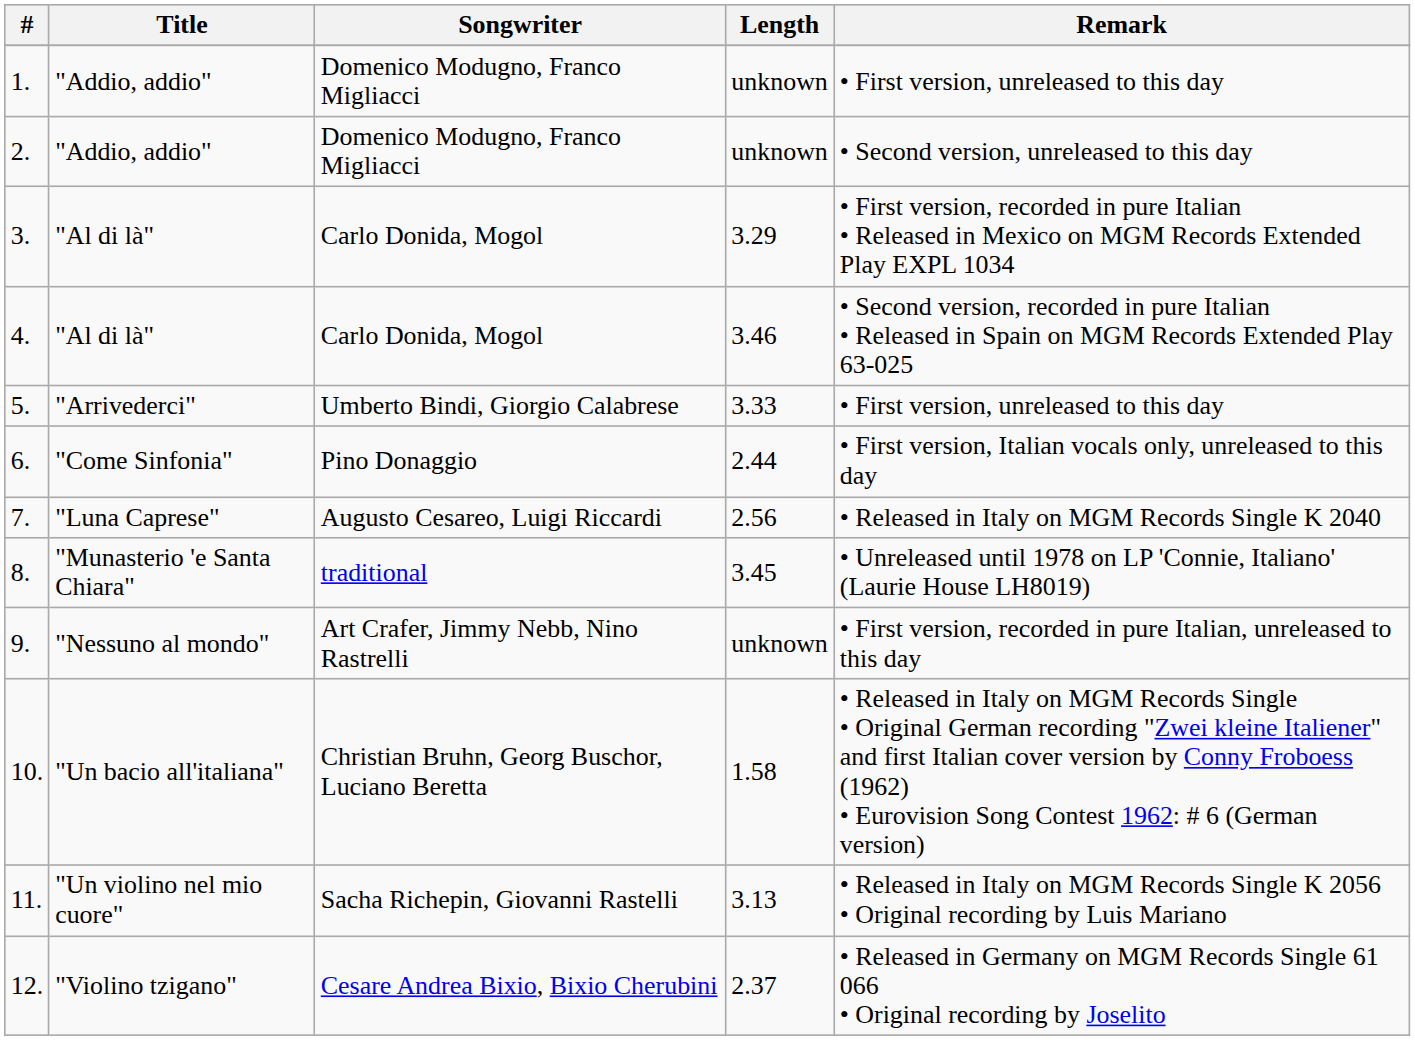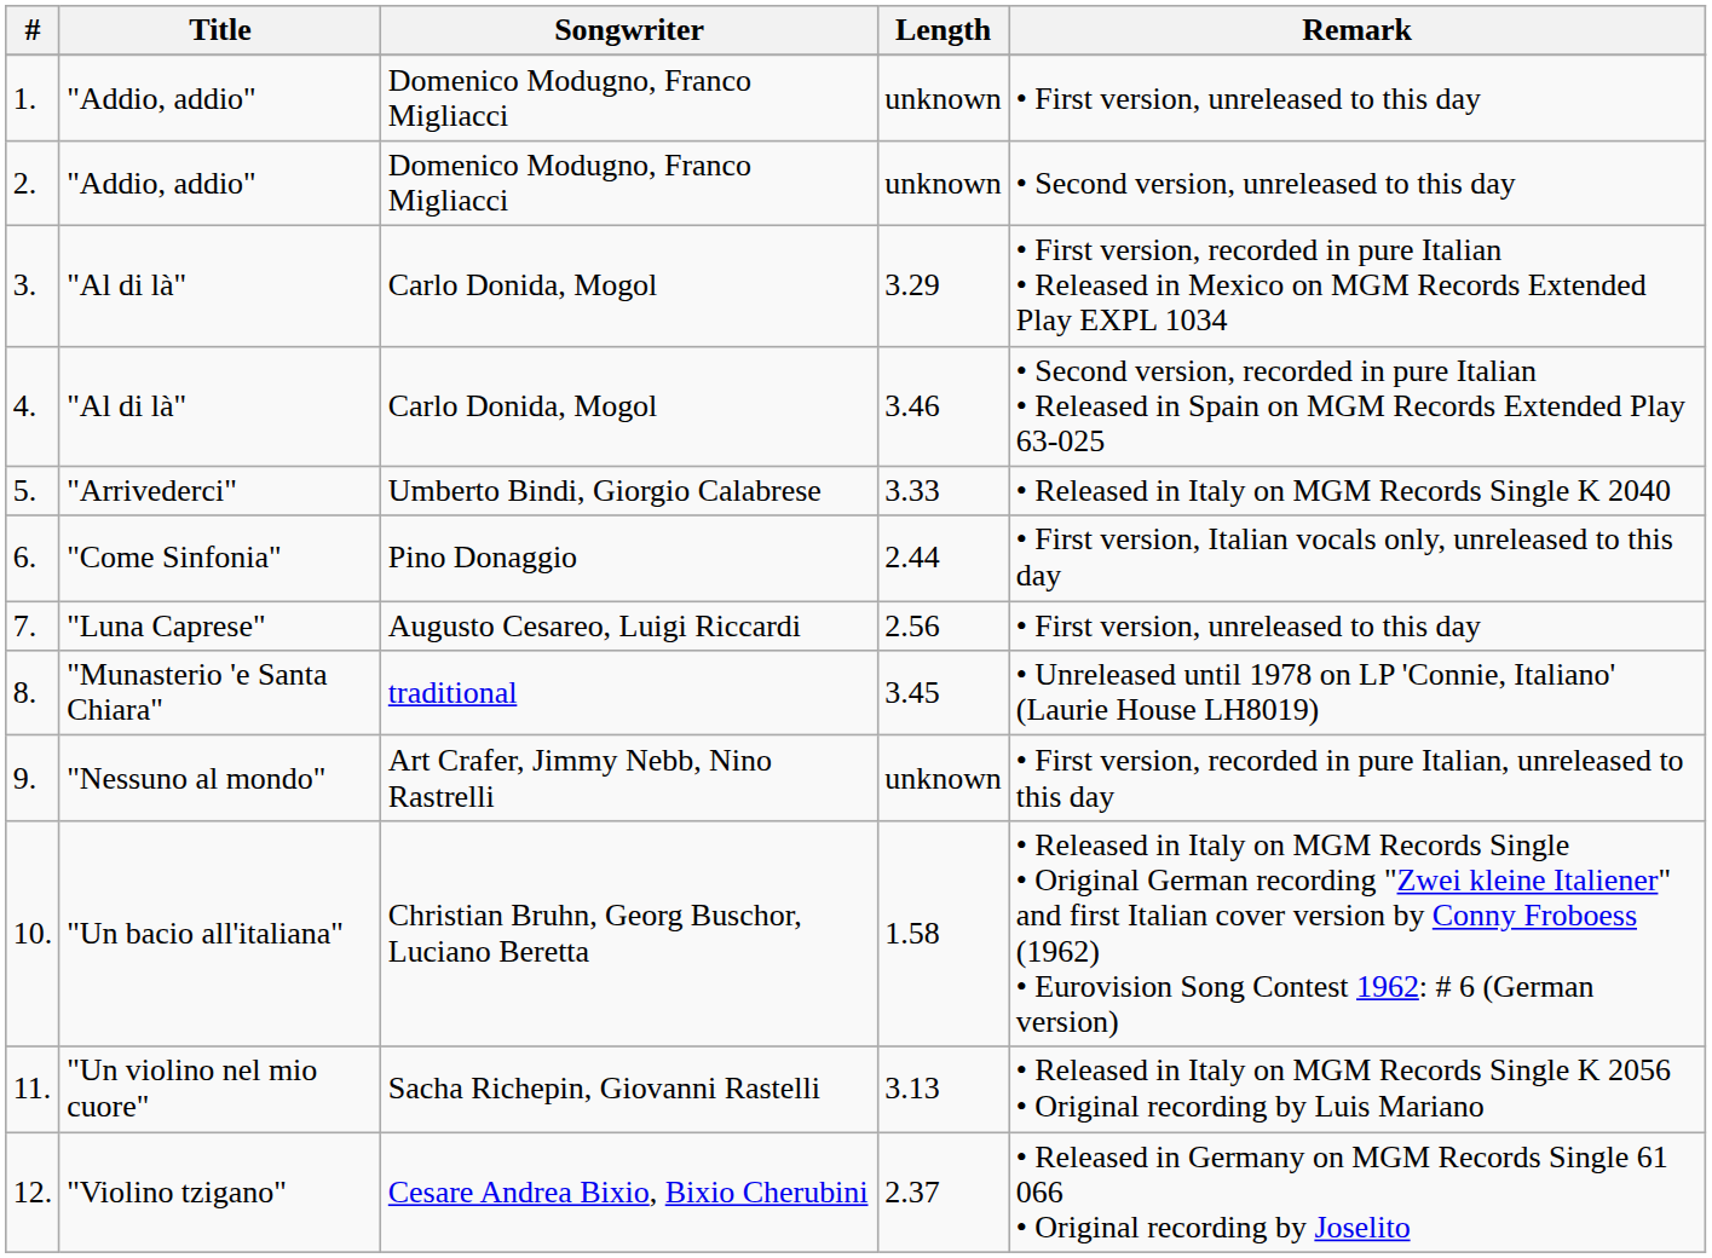5. | Remark: • First version, unreleased to this day -> • Released in Italy on MGM Records Single K 2040
7. | Remark: • Released in Italy on MGM Records Single K 2040 -> • First version, unreleased to this day
